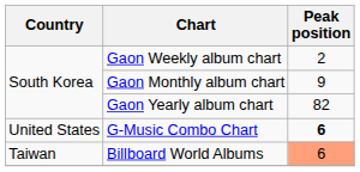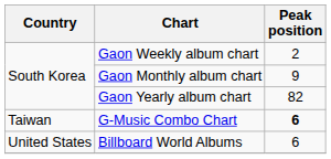G-Music Combo Chart | Country: United States -> Taiwan
Billboard World Albums | Country: Taiwan -> United States
Billboard World Albums | Peak position: lightsalmon background -> no background
